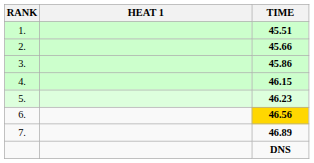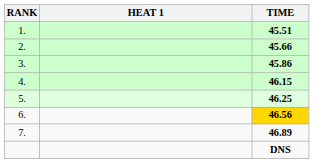5. | TIME: 46.23 -> 46.25
